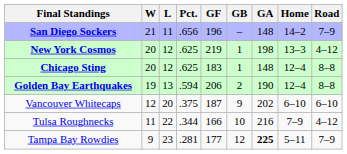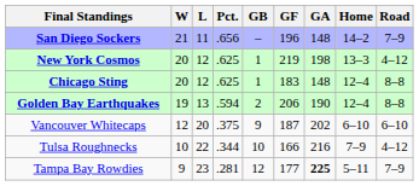columns swapped: GB <-> GF
Tulsa Roughnecks | W: 11 -> 10
